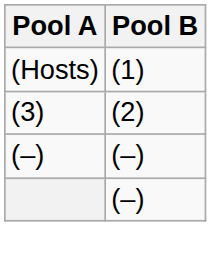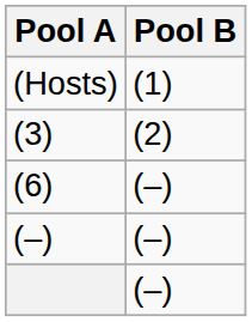+ row: (6) | (–)
